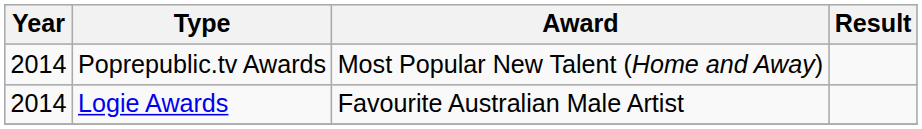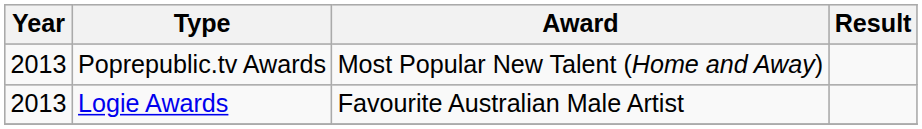Poprepublic.tv Awards | Year: 2014 -> 2013
Logie Awards | Year: 2014 -> 2013
